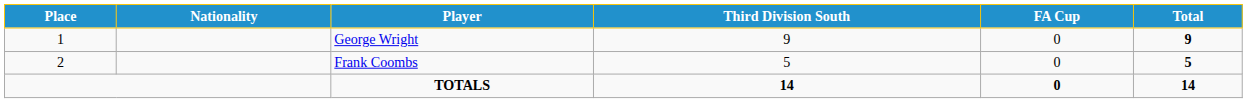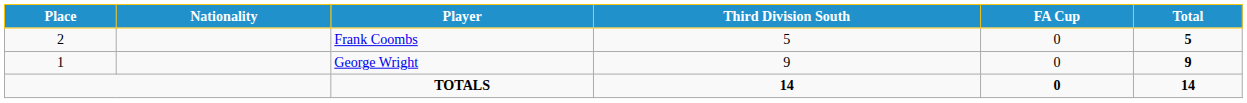rows swapped: George Wright <-> Frank Coombs
